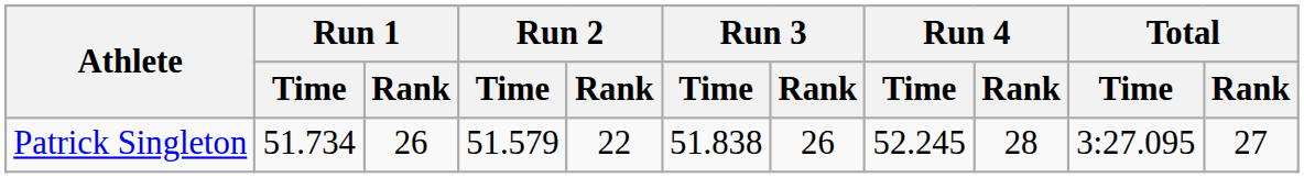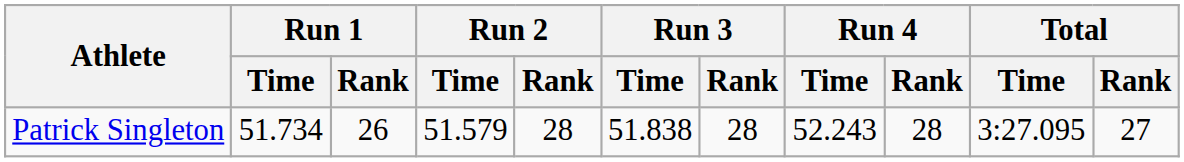Patrick Singleton | Run 2 / Rank: 22 -> 28
Patrick Singleton | Run 3 / Rank: 26 -> 28
Patrick Singleton | Run 4 / Time: 52.245 -> 52.243
